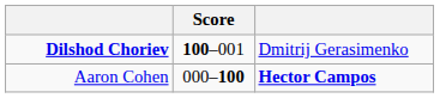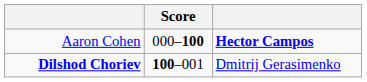rows swapped: Aaron Cohen <-> Dilshod Choriev
